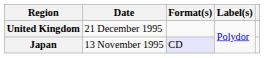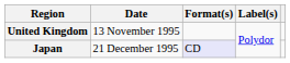United Kingdom | Date: 21 December 1995 -> 13 November 1995
Japan | Date: 13 November 1995 -> 21 December 1995
